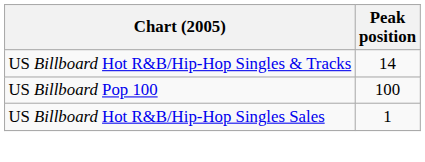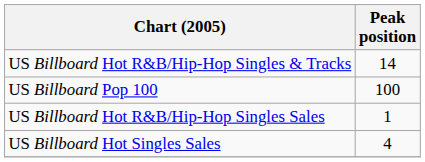+ row: US Billboard Hot Singles Sales | 4
